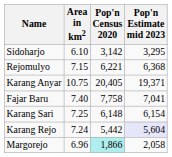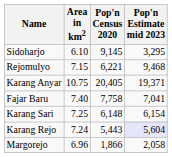Sidoharjo | Pop'n Census 2020: 3,142 -> 9,145
Rejomulyo | Pop'n Estimate mid 2023: 6,368 -> 9,468
Karang Rejo | Pop'n Census 2020: 5,442 -> 5,443
Margorejo | Pop'n Census 2020: paleturquoise background -> no background
